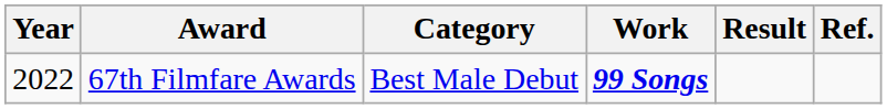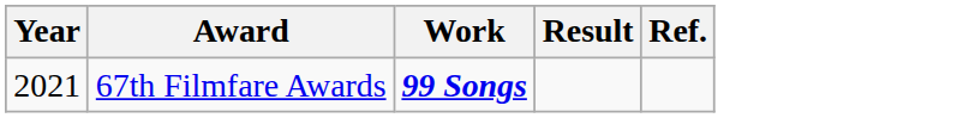- column: Category | Best Male Debut
67th Filmfare Awards | Year: 2022 -> 2021
